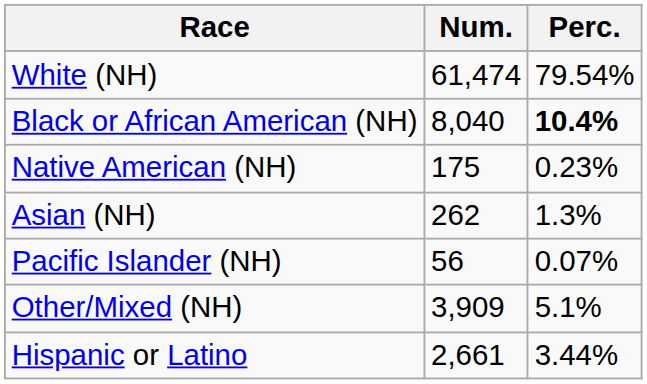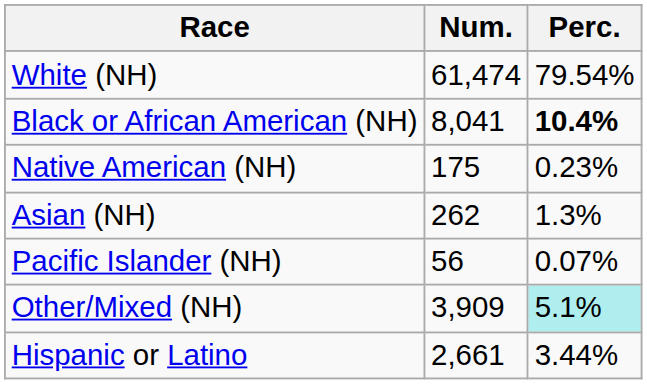Black or African American (NH) | Num.: 8,040 -> 8,041
Other/Mixed (NH) | Perc.: no background -> paleturquoise background
